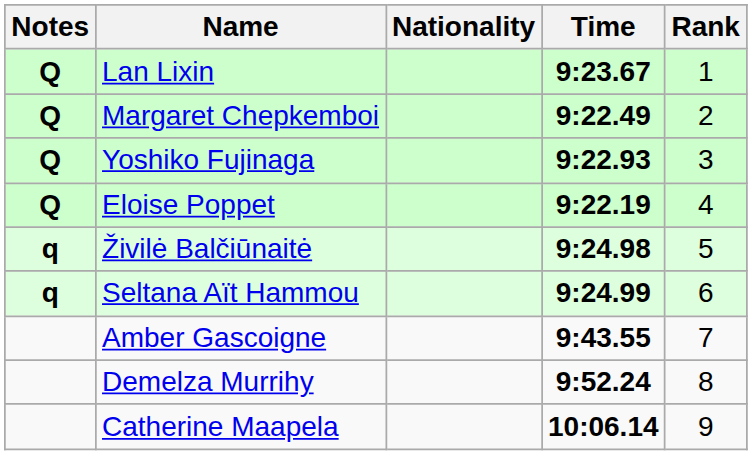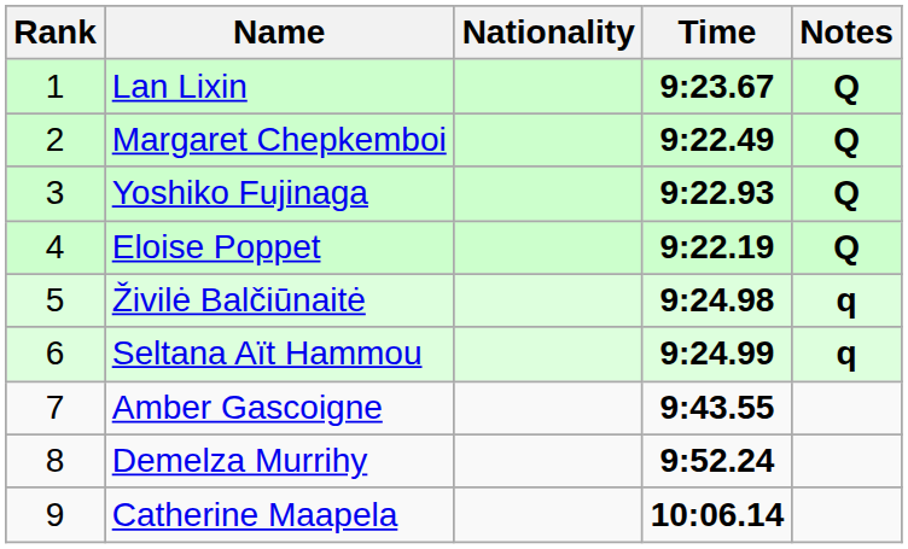columns swapped: Rank <-> Notes
